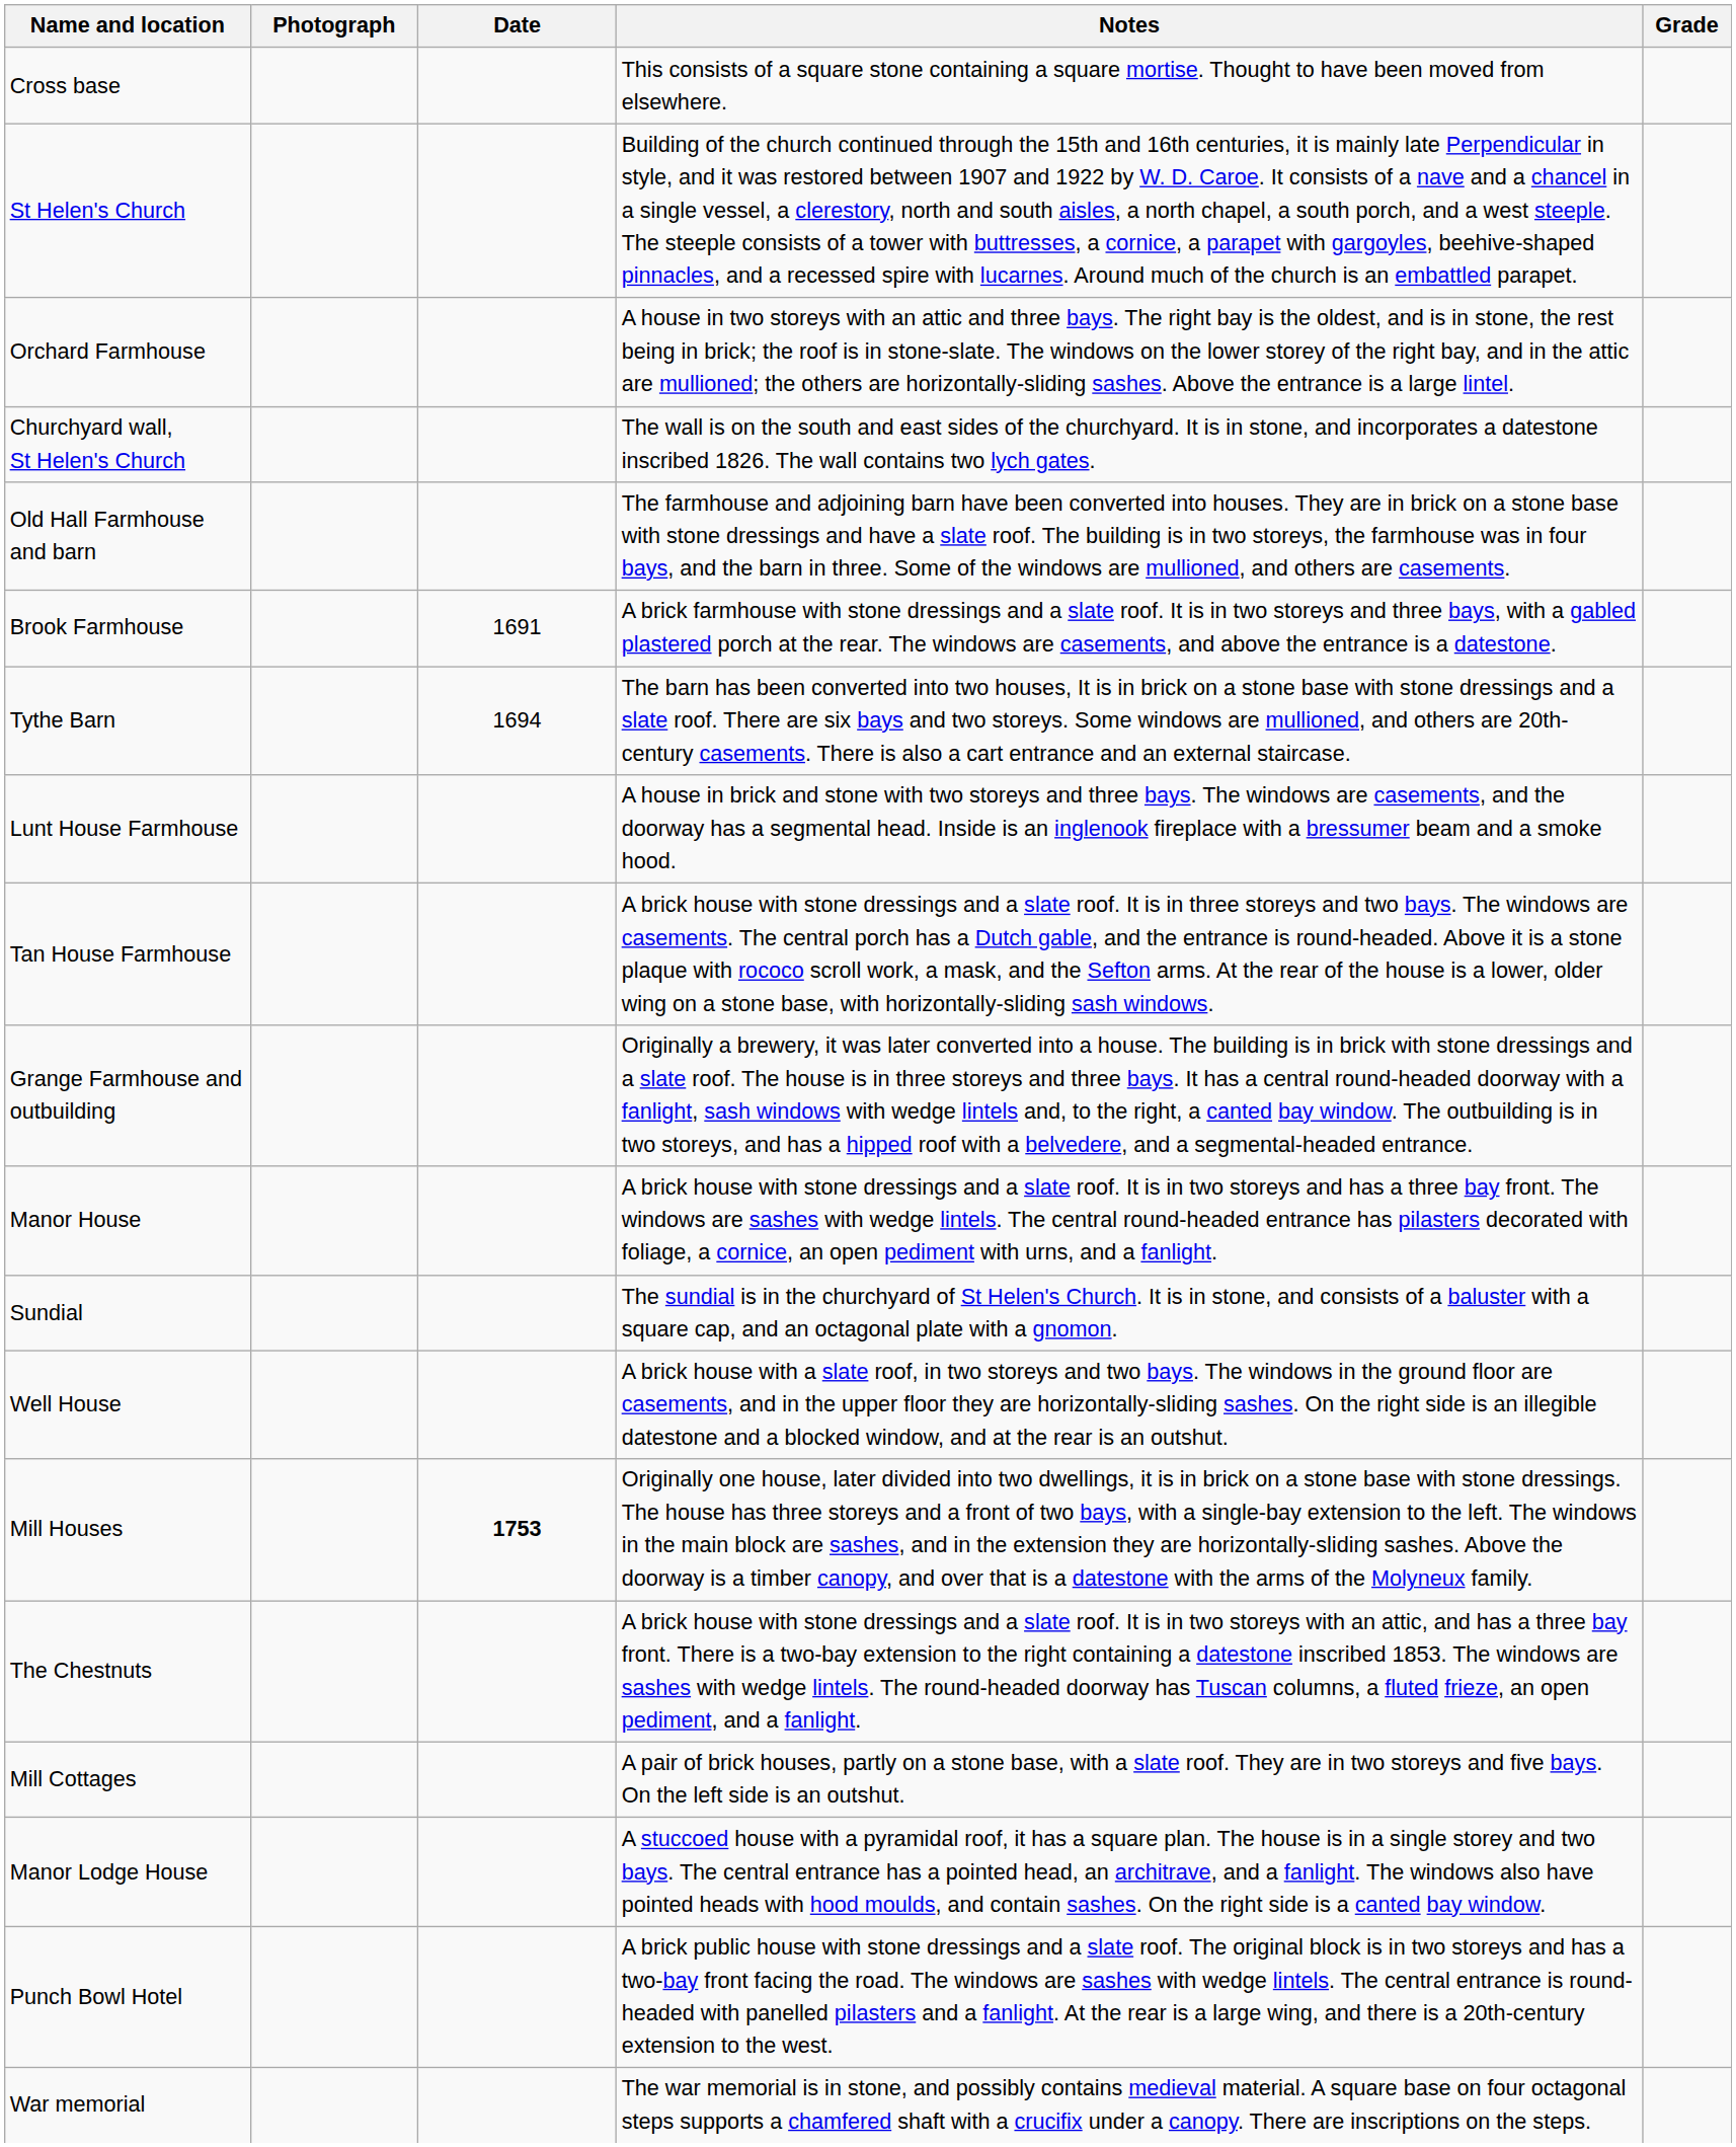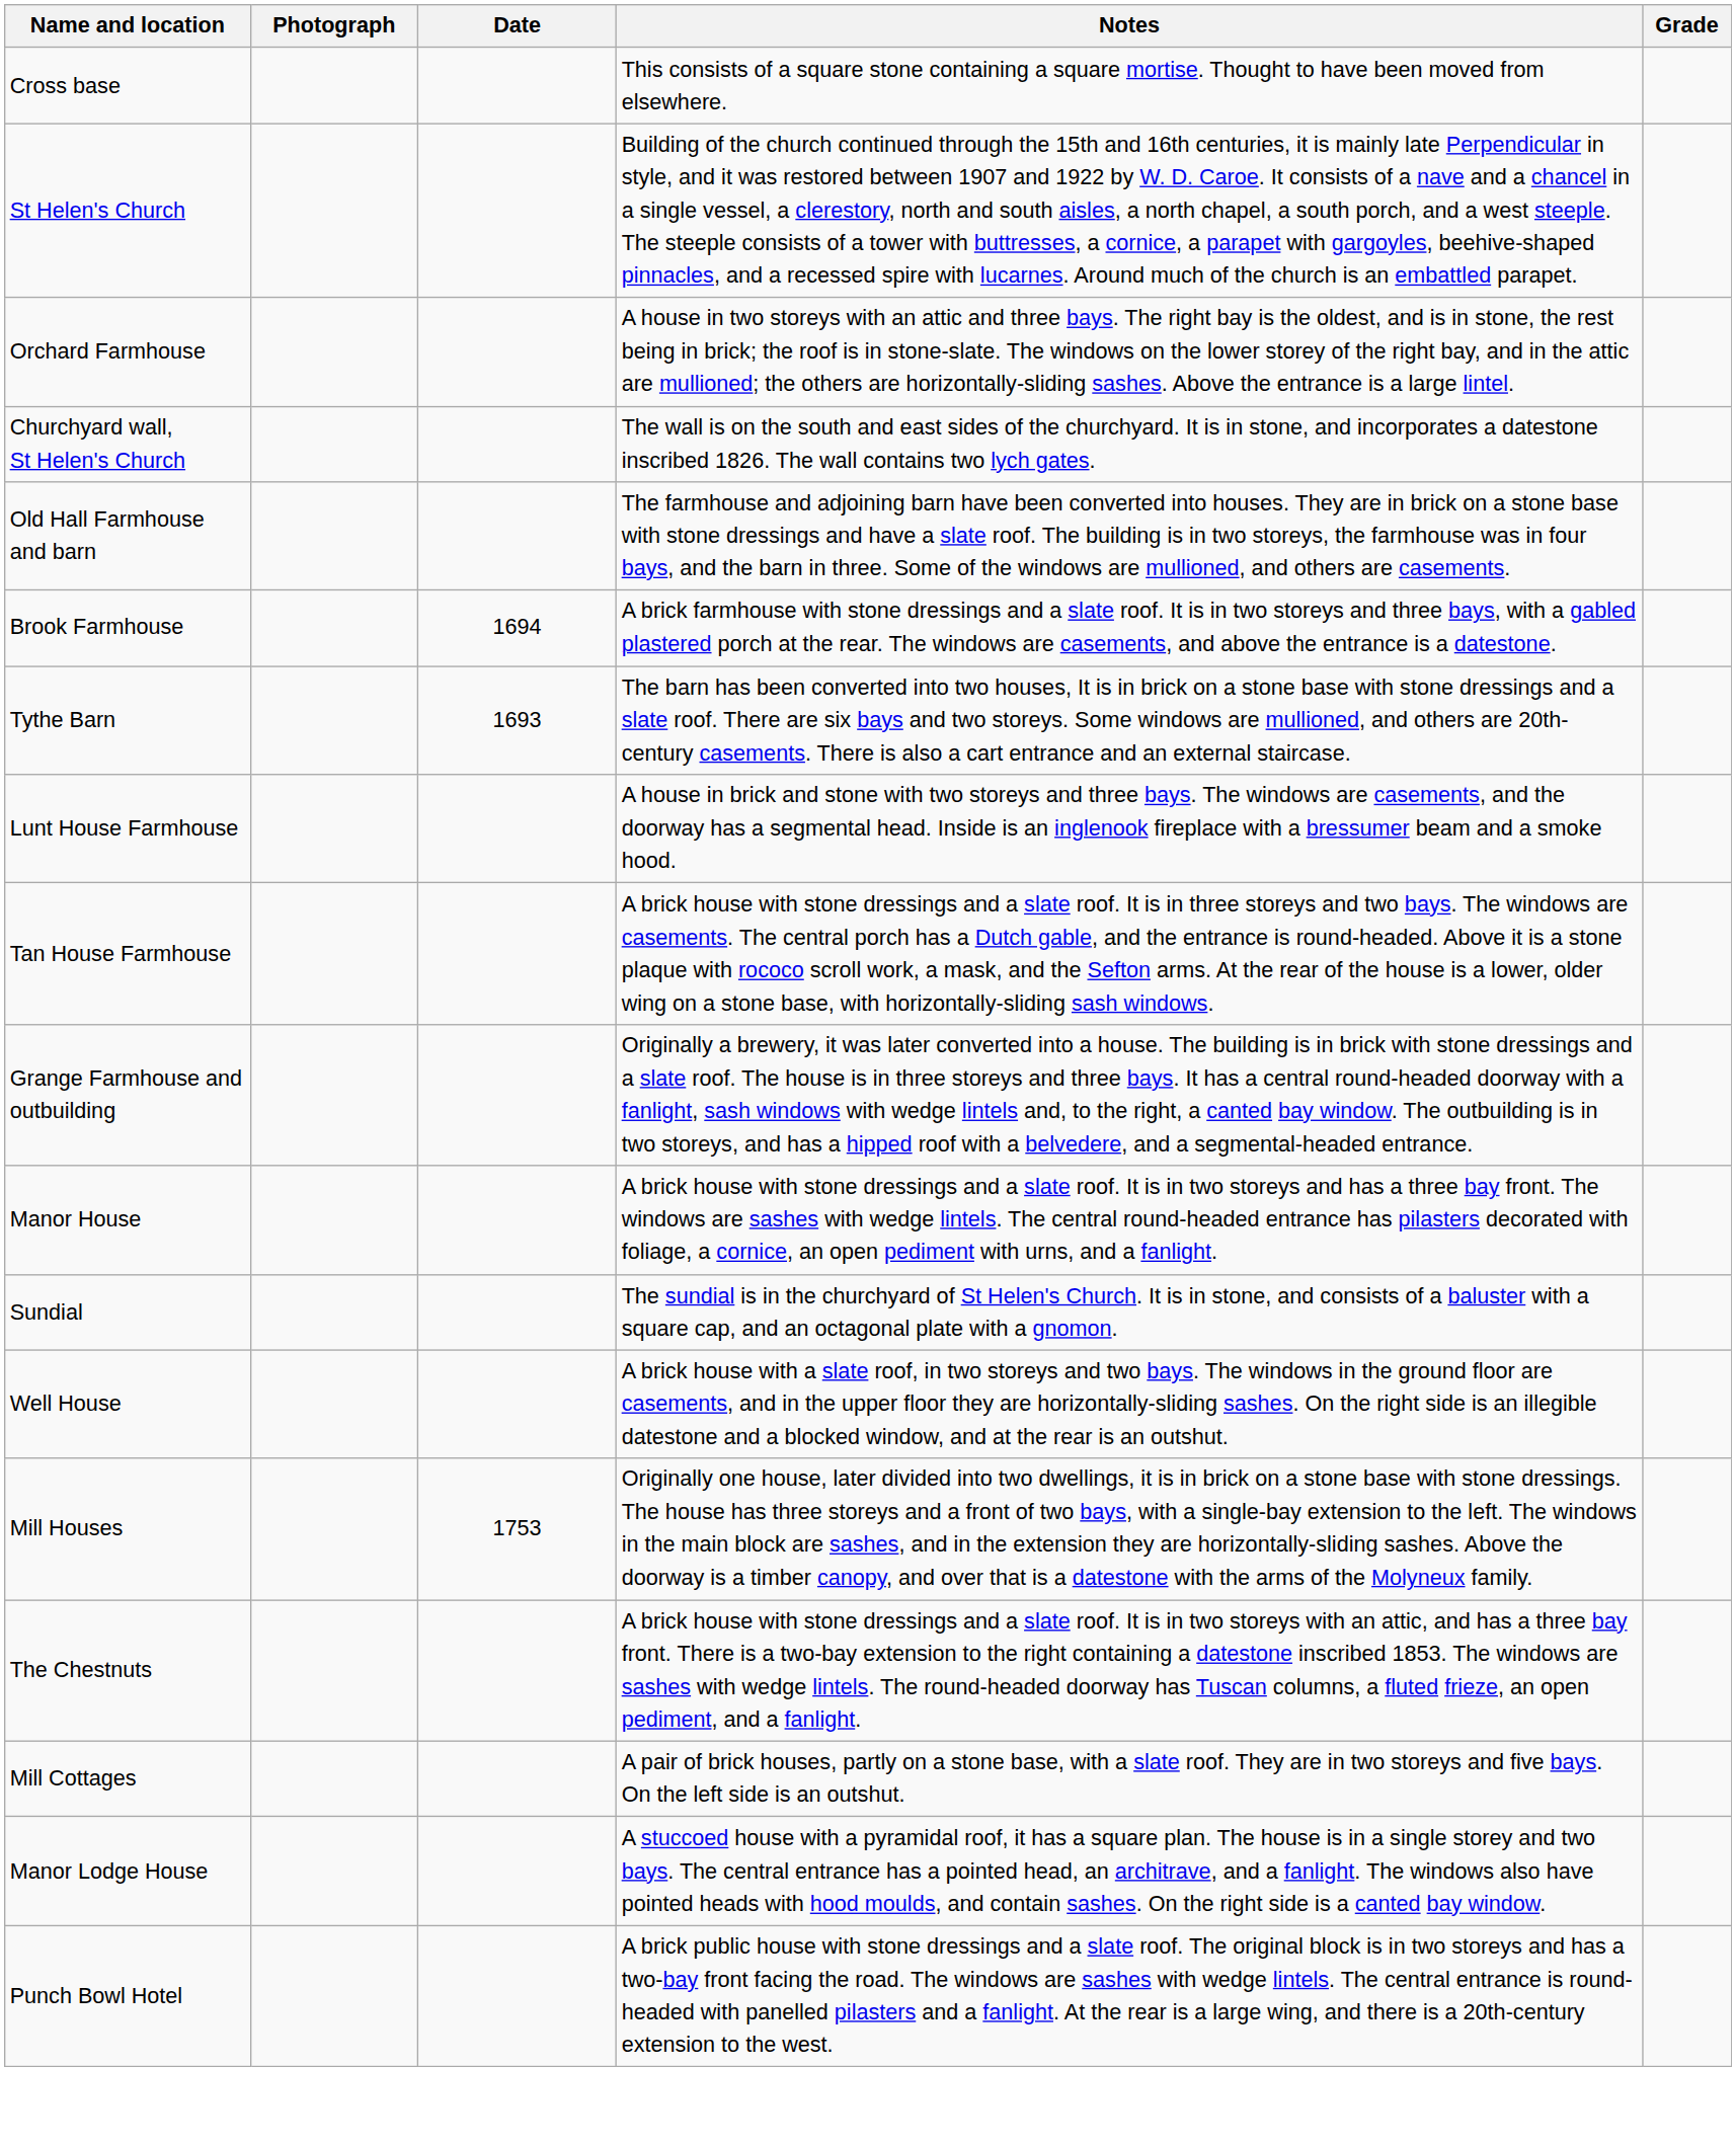Brook Farmhouse | Date: 1691 -> 1694
Tythe Barn | Date: 1694 -> 1693
Mill Houses | Date: bold -> normal
- row: War memorial | The war memorial is in stone, and possibly contains medieval material. A square base on four octagonal steps supports a chamfered shaft with a crucifix under a canopy. There are inscriptions on the steps.
